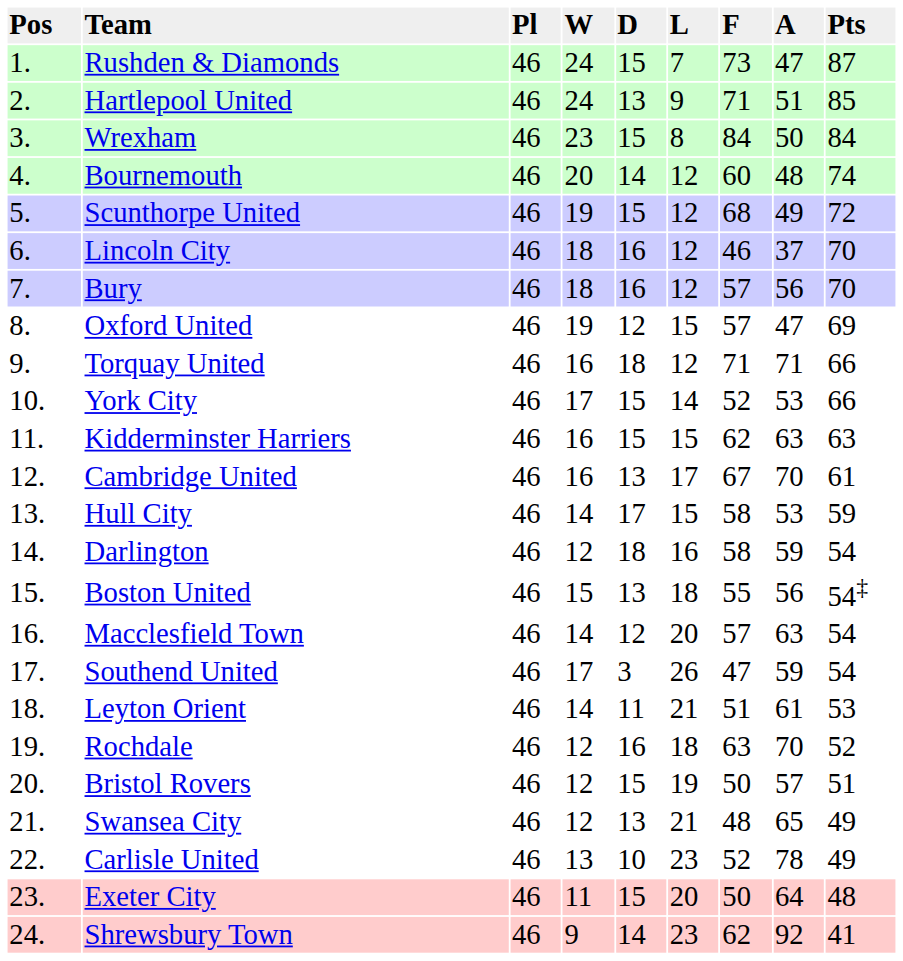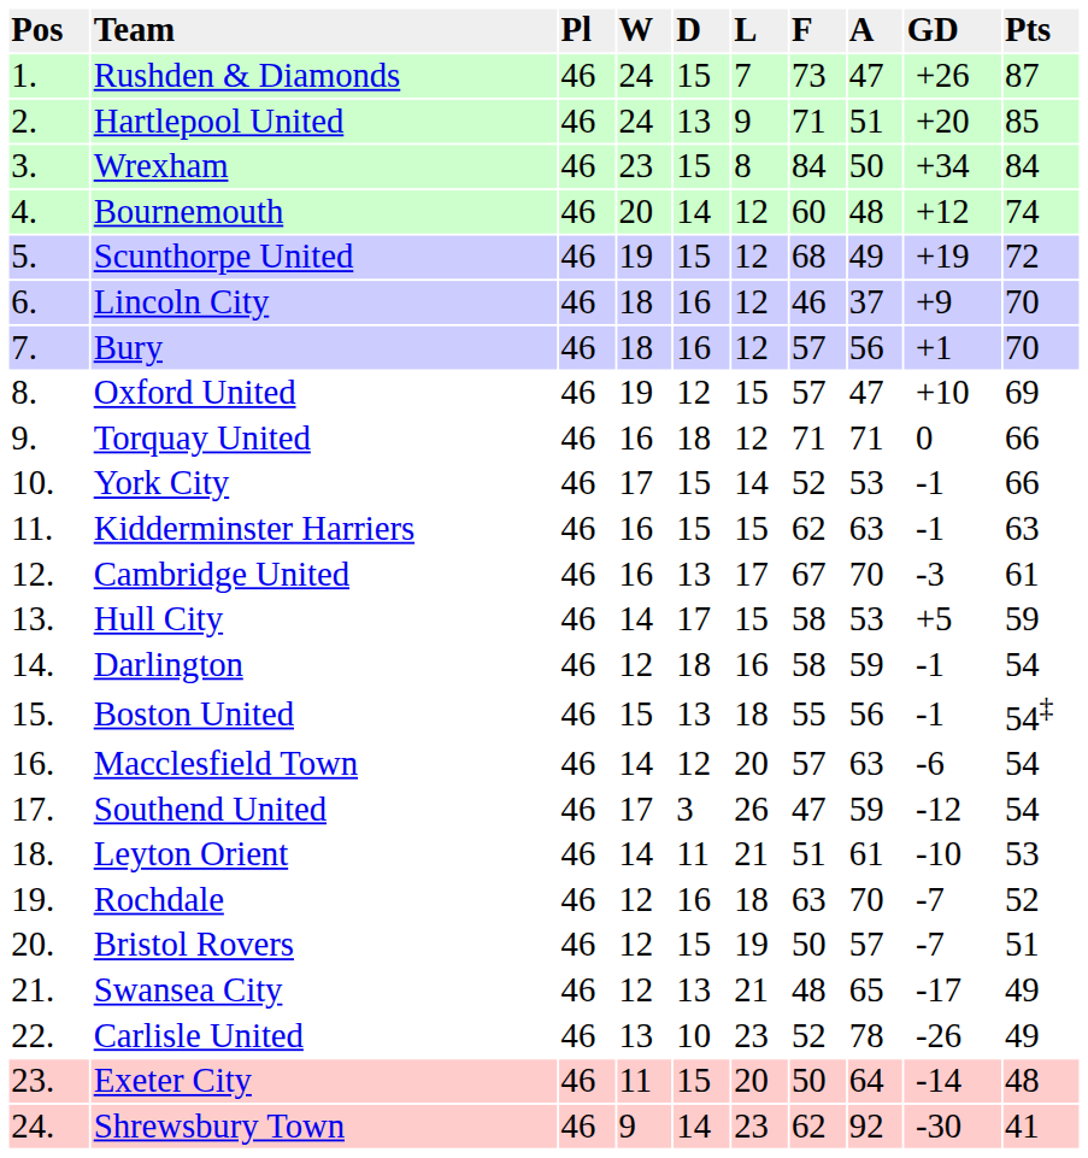+ column: GD | +26 | +20 | +34 | +12 | +19 | +9 | +1 | +10 | 0 | -1 | -1 | -3 | +5 | -1 | -1 | -6 | -12 | -10 | -7 | -7 | -17 | -26 | -14 | -30
